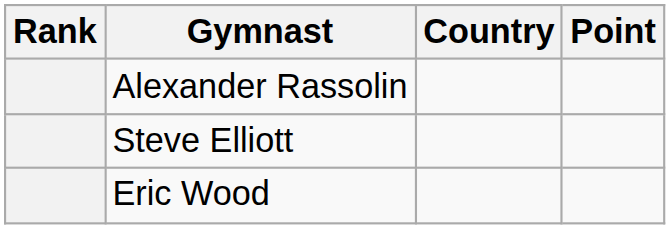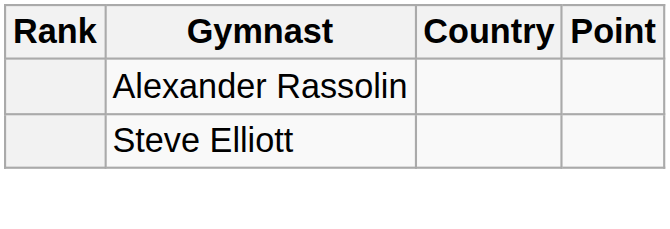- row: Eric Wood
